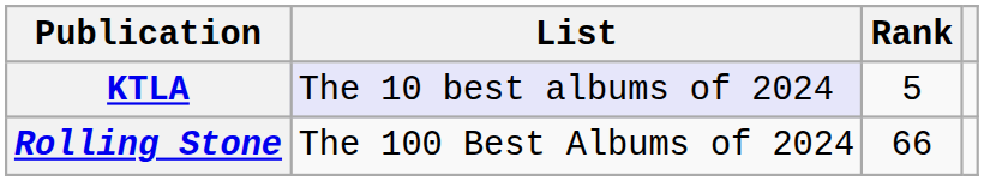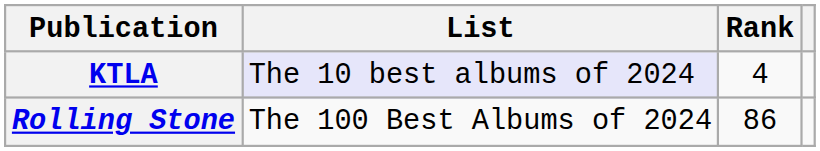KTLA | Rank: 5 -> 4
Rolling Stone | Rank: 66 -> 86
